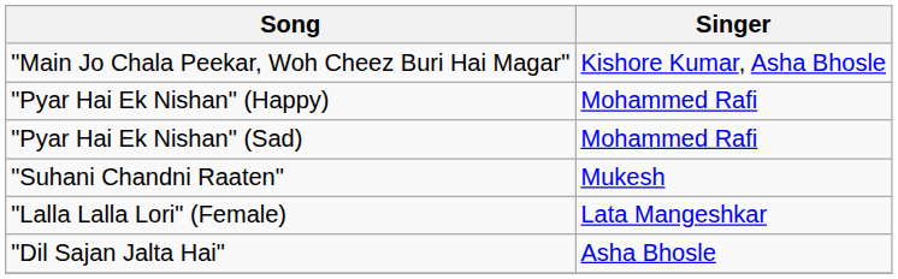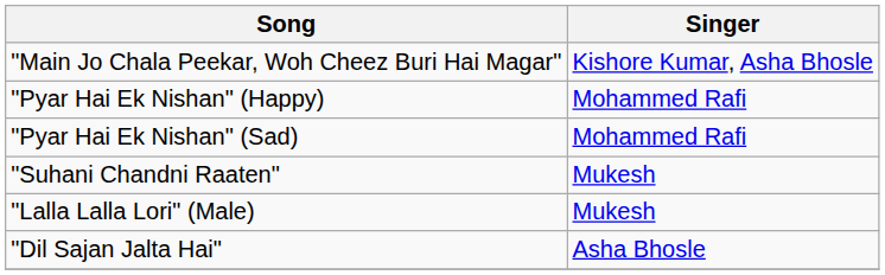+ row: "Lalla Lalla Lori" (Male) | Mukesh
- row: "Lalla Lalla Lori" (Female) | Lata Mangeshkar
